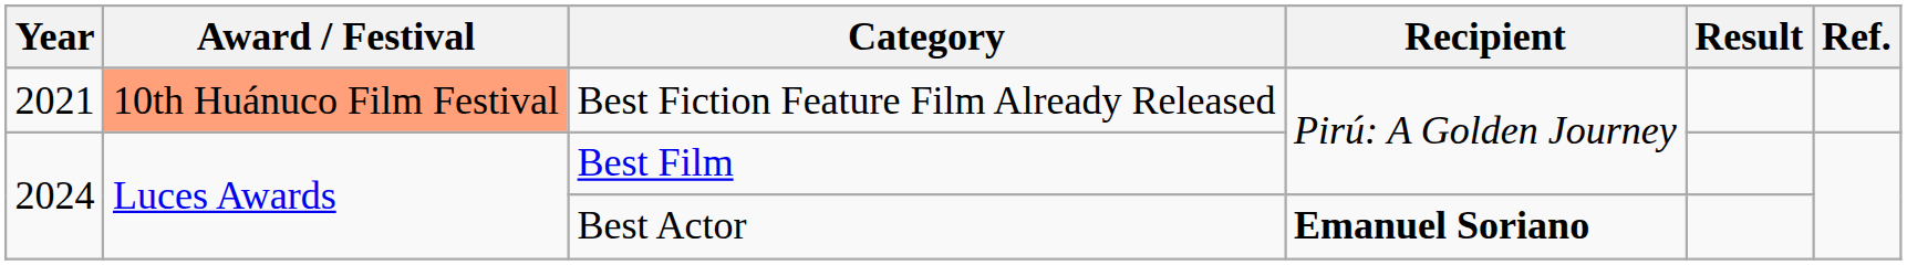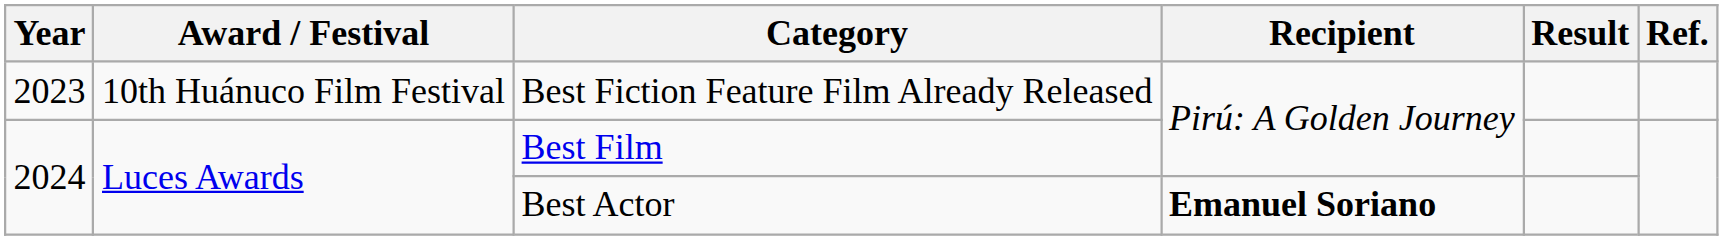Best Fiction Feature Film Already Released | Year: 2021 -> 2023
Best Fiction Feature Film Already Released | Award / Festival: lightsalmon background -> no background
